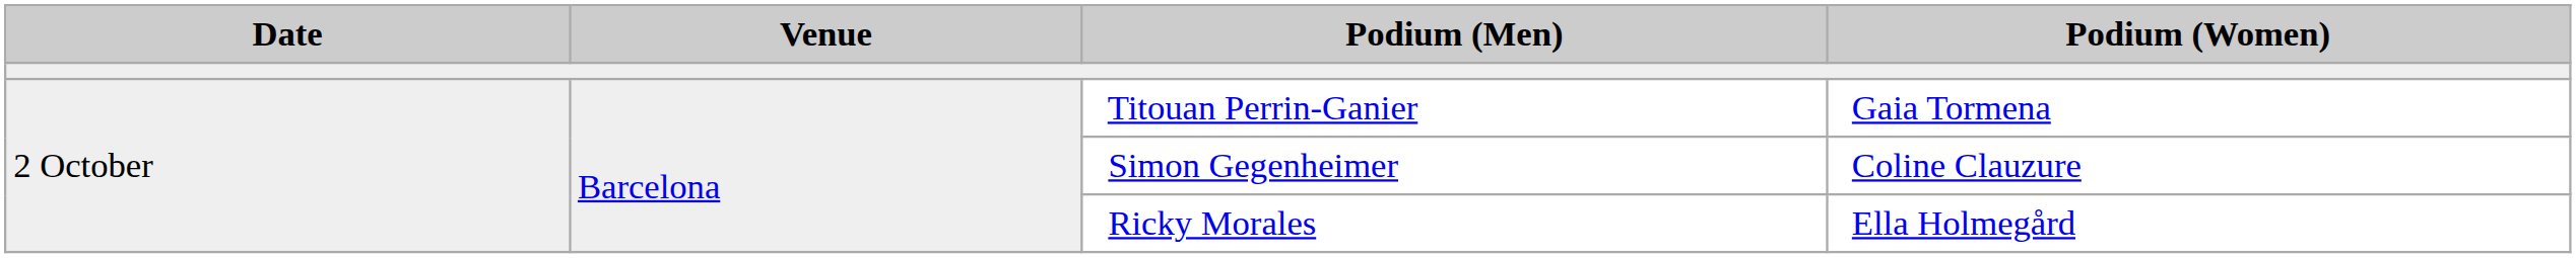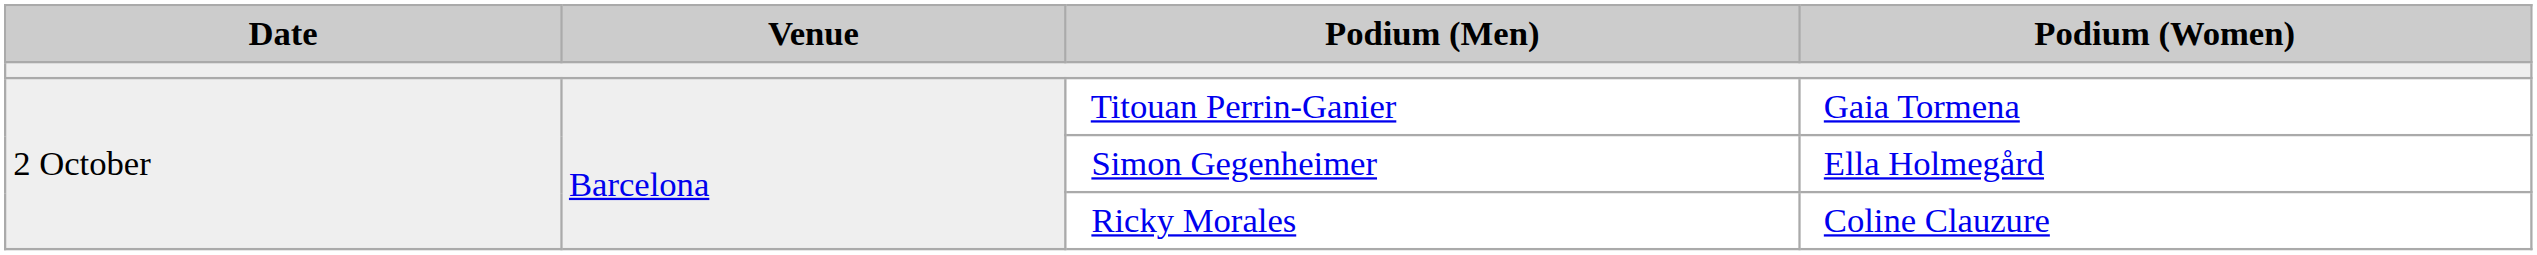Simon Gegenheimer | Podium (Women): Coline Clauzure -> Ella Holmegård
Ricky Morales | Podium (Women): Ella Holmegård -> Coline Clauzure
